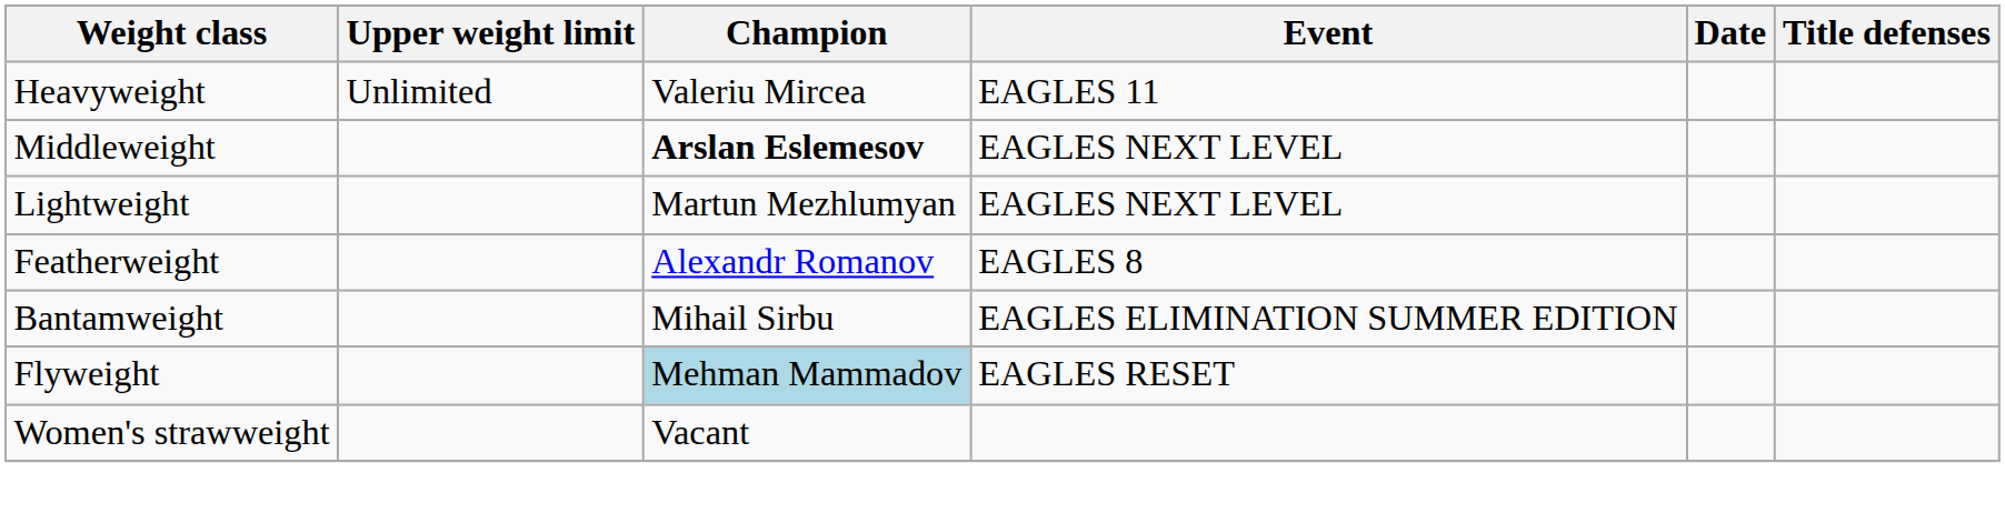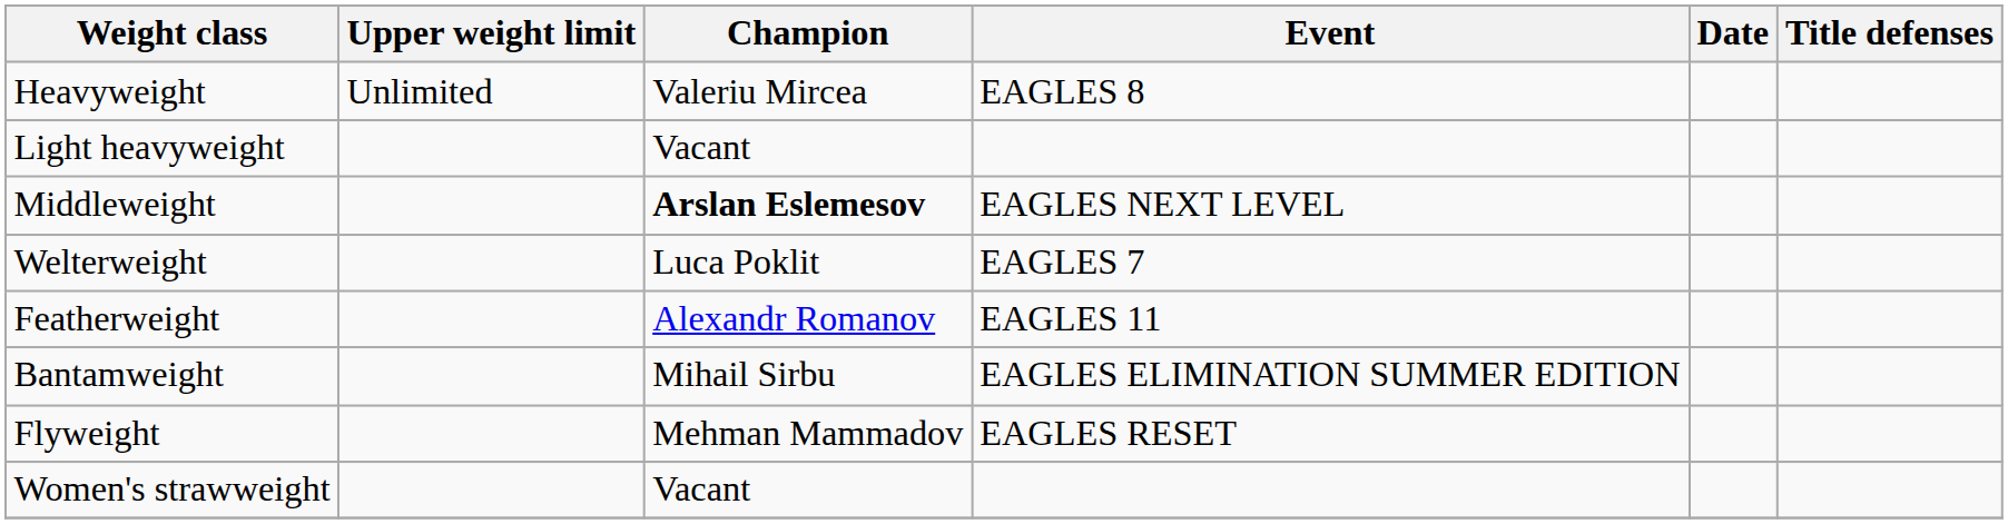Heavyweight | Event: EAGLES 11 -> EAGLES 8
+ row: Light heavyweight | Vacant
+ row: Welterweight | Luca Poklit | EAGLES 7
- row: Lightweight | Martun Mezhlumyan | EAGLES NEXT LEVEL
Featherweight | Event: EAGLES 8 -> EAGLES 11
Flyweight | Champion: lightblue background -> no background
